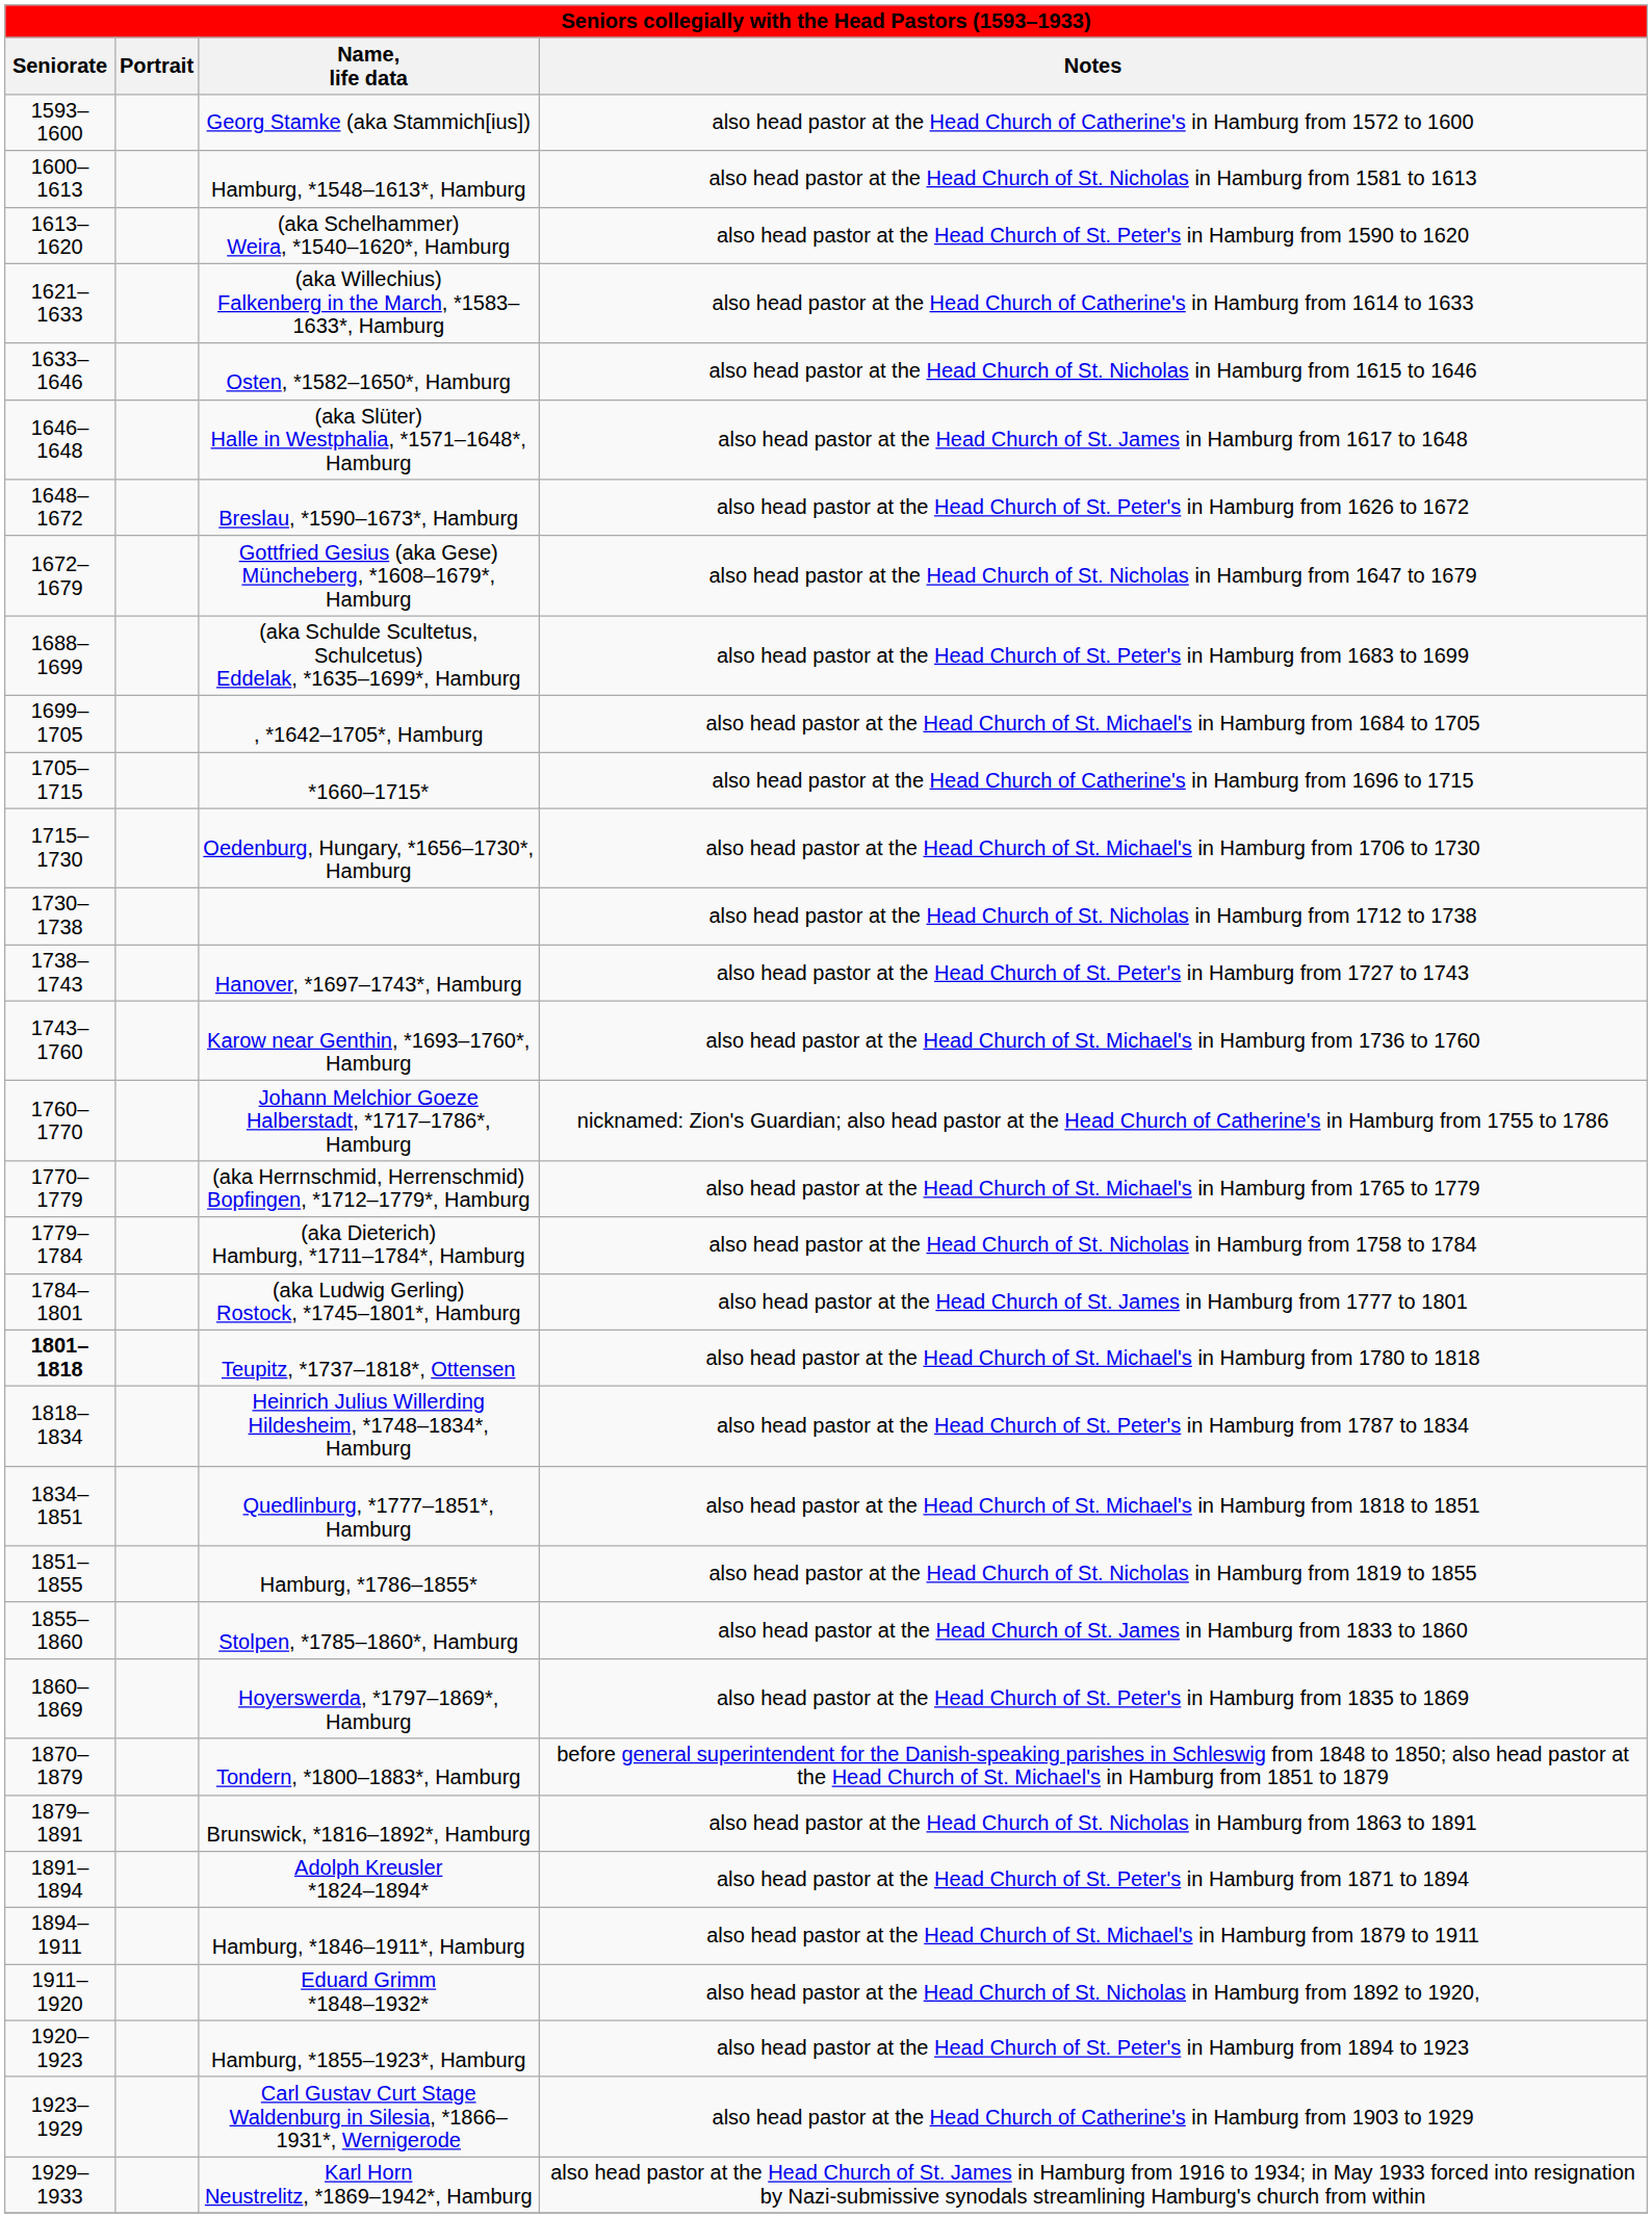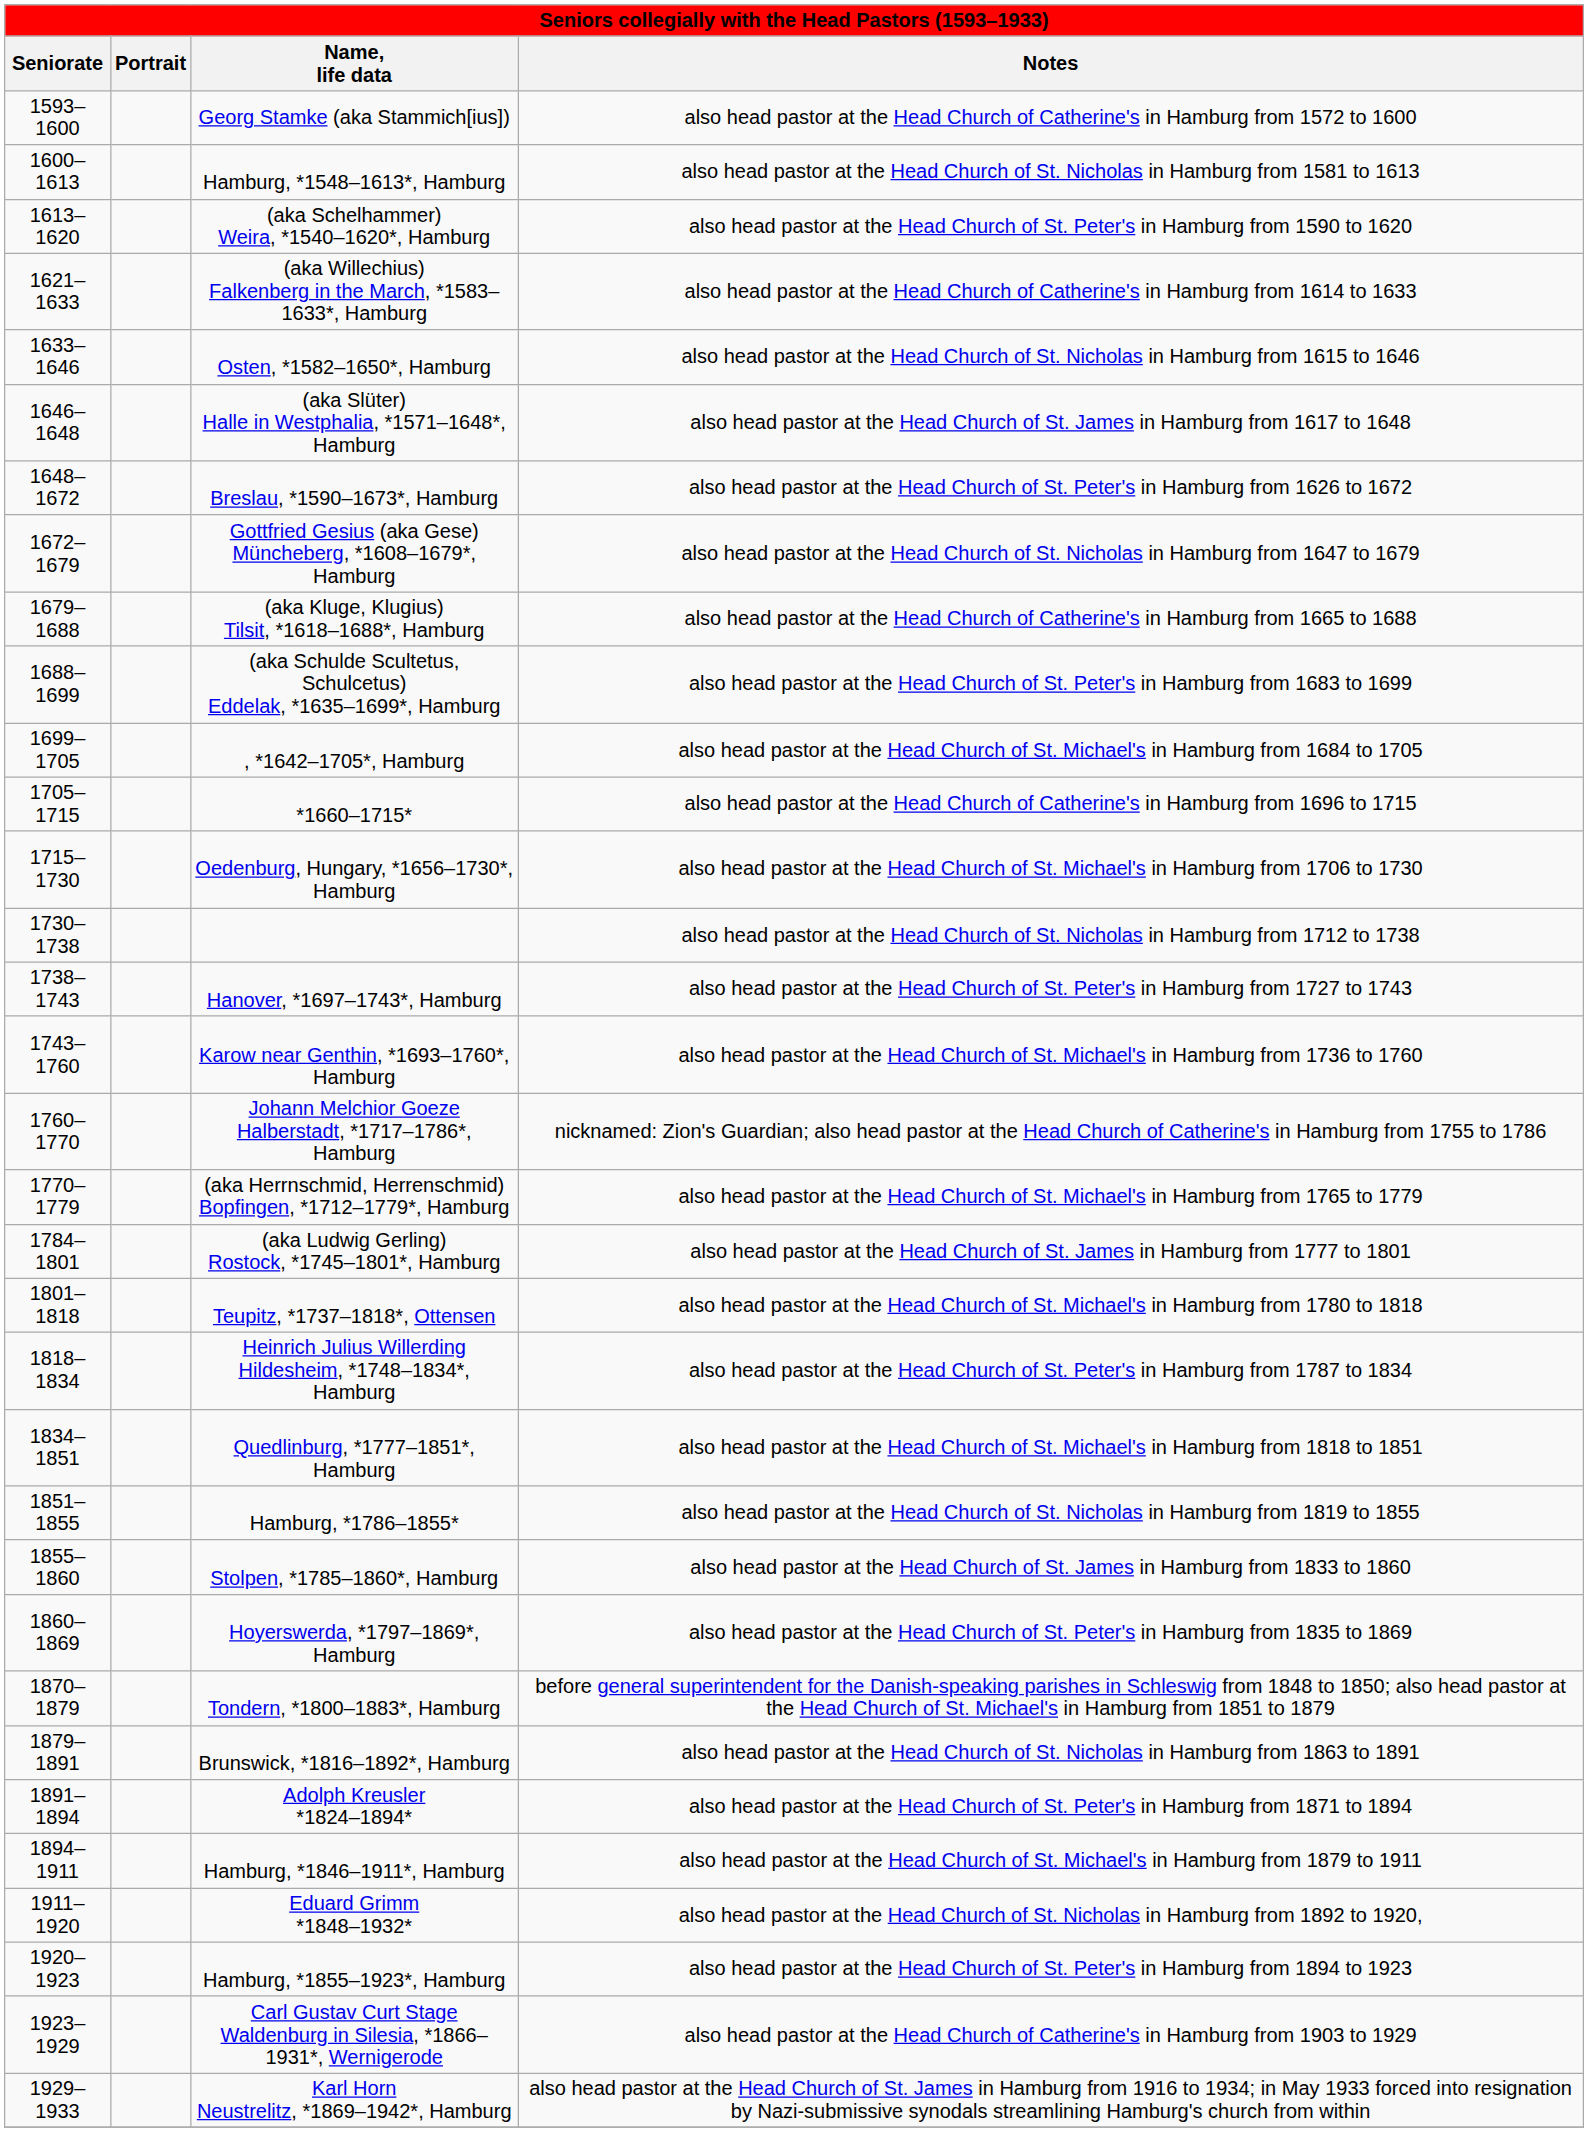+ row: 1679–1688 | (aka Kluge, Klugius) Tilsit, *1618–1688*, Hamburg | also head pastor at the Head Church of Catherine's in Hamburg from 1665 to 1688
- row: 1779–1784 | (aka Dieterich) Hamburg, *1711–1784*, Hamburg | also head pastor at the Head Church of St. Nicholas in Hamburg from 1758 to 1784
Teupitz, *1737–1818*, Ottensen | column 1: bold -> normal
